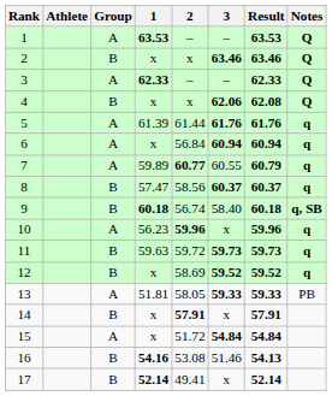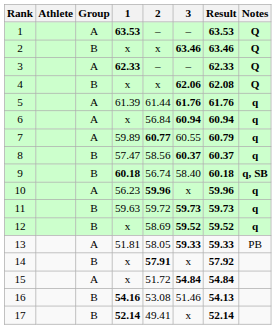14 | Result: 57.91 -> 57.92
